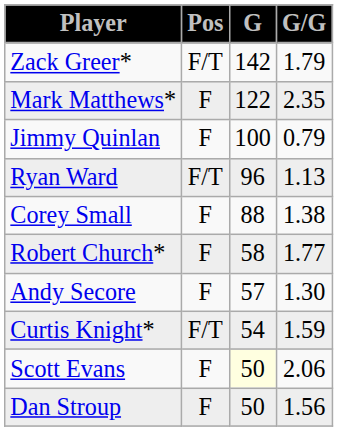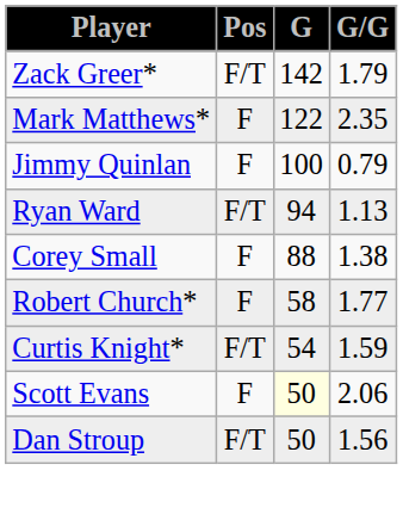Ryan Ward | G: 96 -> 94
- row: Andy Secore | F | 57 | 1.30
Dan Stroup | Pos: F -> F/T
